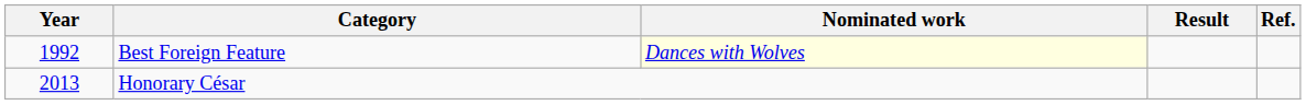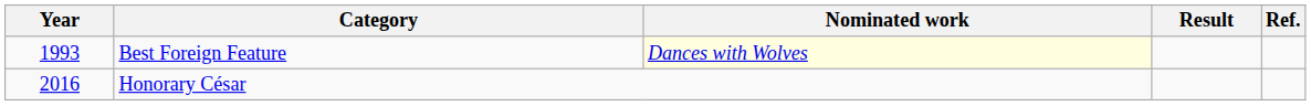Best Foreign Feature | Year: 1992 -> 1993
Honorary César | Year: 2013 -> 2016
